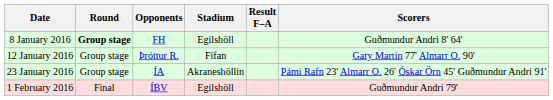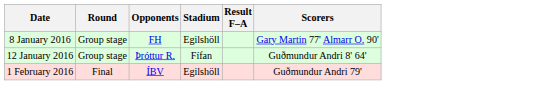8 January 2016 | Round: bold -> normal
8 January 2016 | Scorers: Guðmundur Andri 8' 64' -> Gary Martin 77' Almarr O. 90'
12 January 2016 | Scorers: Gary Martin 77' Almarr O. 90' -> Guðmundur Andri 8' 64'
- row: 23 January 2016 | Group stage | ÍA | Akraneshöllin | Pámi Rafn 23' Almarr O. 26' Óskar Örn 45' Guðmundur Andri 91'
